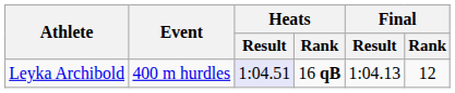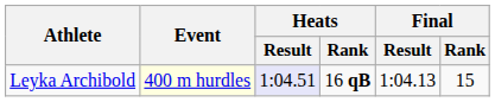Leyka Archibold | Event: no background -> lightyellow background
Leyka Archibold | Final / Rank: 12 -> 15
